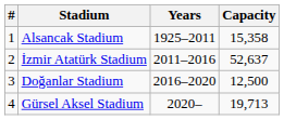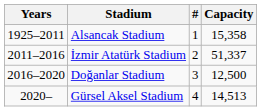columns swapped: # <-> Years
İzmir Atatürk Stadium | Capacity: 52,637 -> 51,337
Gürsel Aksel Stadium | Capacity: 19,713 -> 14,513
